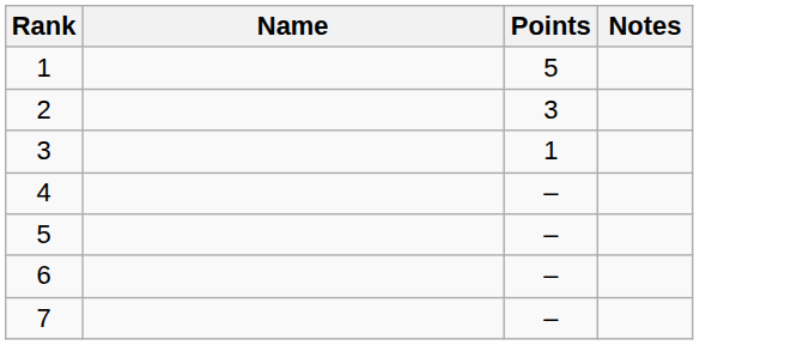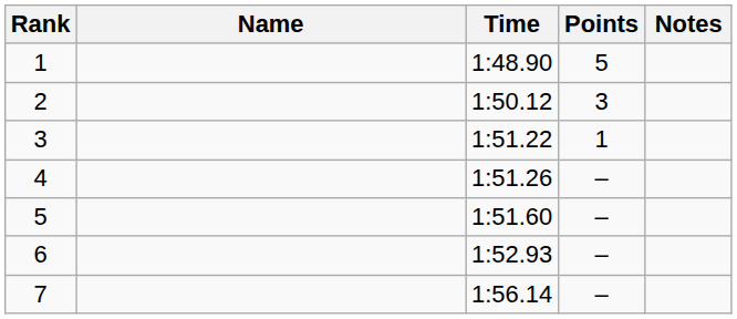+ column: Time | 1:48.90 | 1:50.12 | 1:51.22 | 1:51.26 | 1:51.60 | 1:52.93 | 1:56.14
